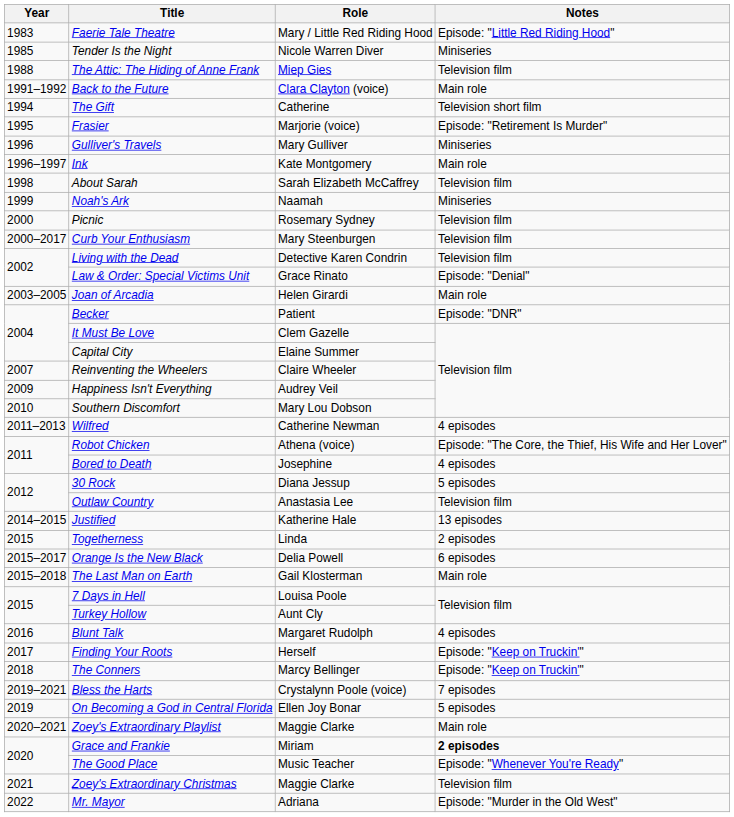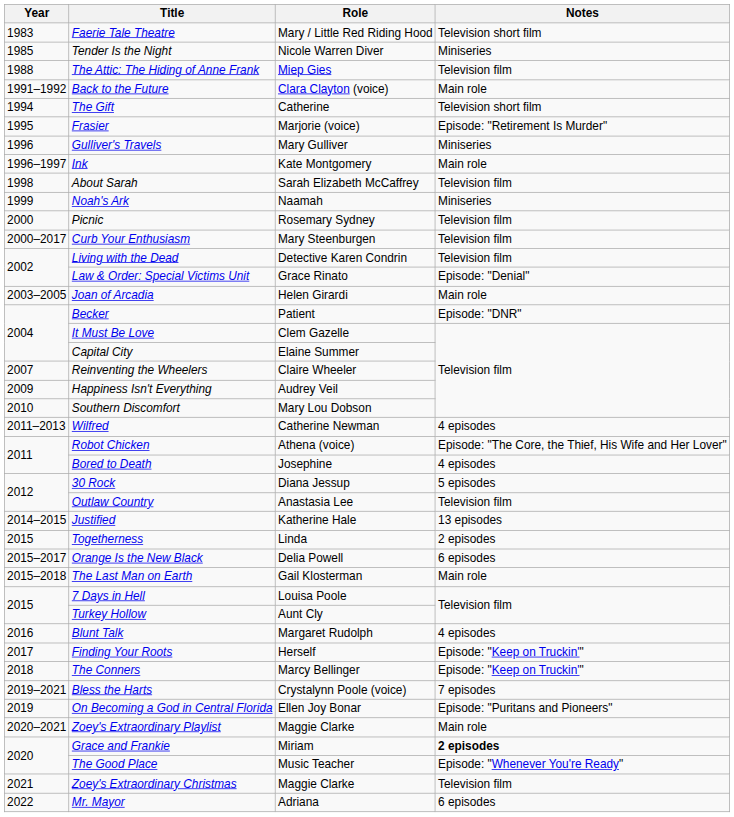Faerie Tale Theatre | Notes: Episode: "Little Red Riding Hood" -> Television short film
On Becoming a God in Central Florida | Notes: 5 episodes -> Episode: "Puritans and Pioneers"
Mr. Mayor | Notes: Episode: "Murder in the Old West" -> 6 episodes
